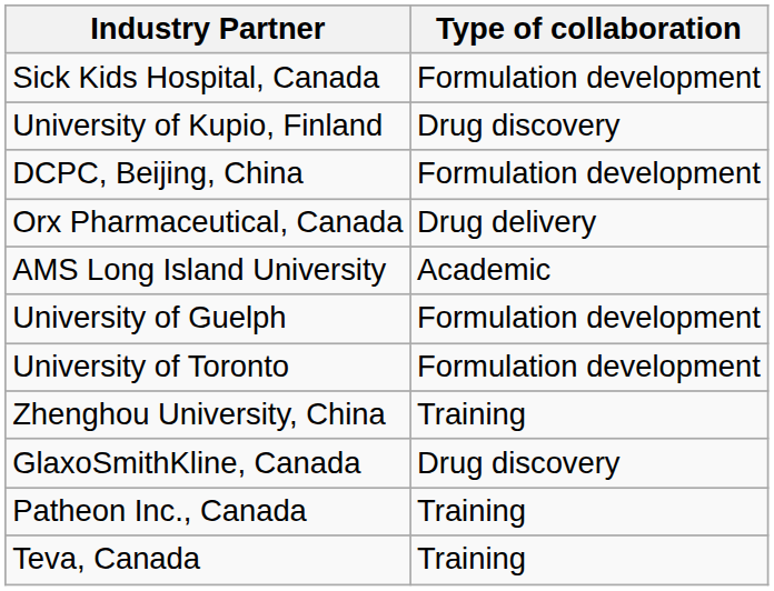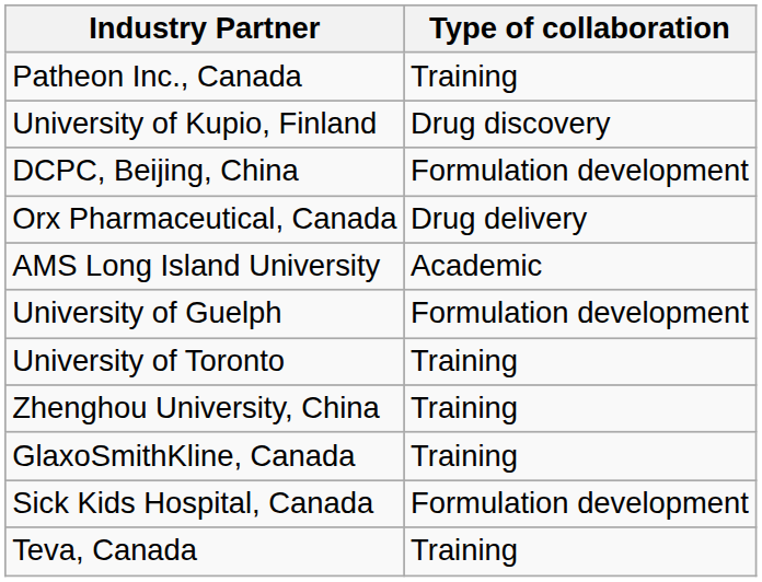rows swapped: Sick Kids Hospital, Canada <-> Patheon Inc., Canada
University of Toronto | Type of collaboration: Formulation development -> Training
GlaxoSmithKline, Canada | Type of collaboration: Drug discovery -> Training
